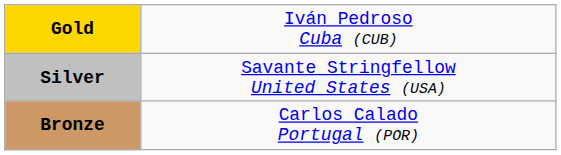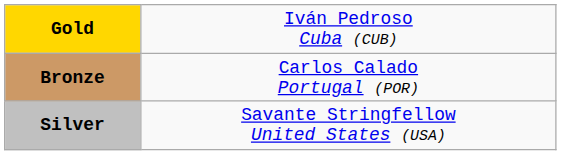rows swapped: Silver <-> Bronze
